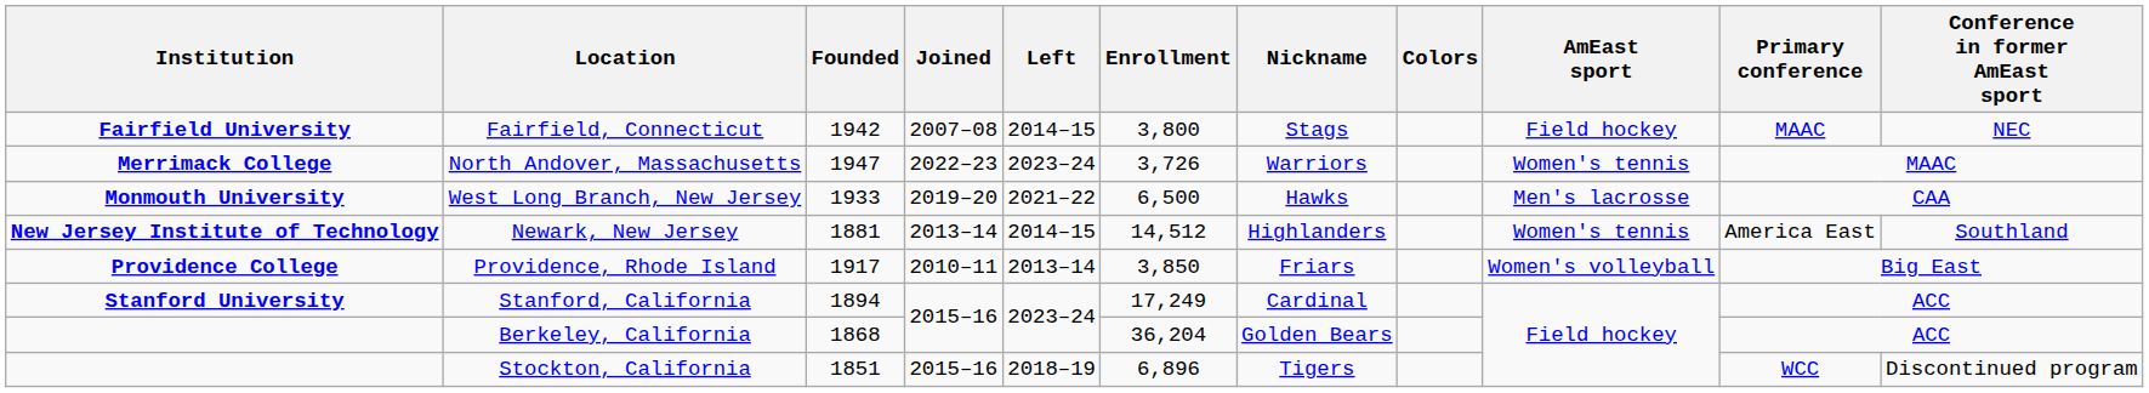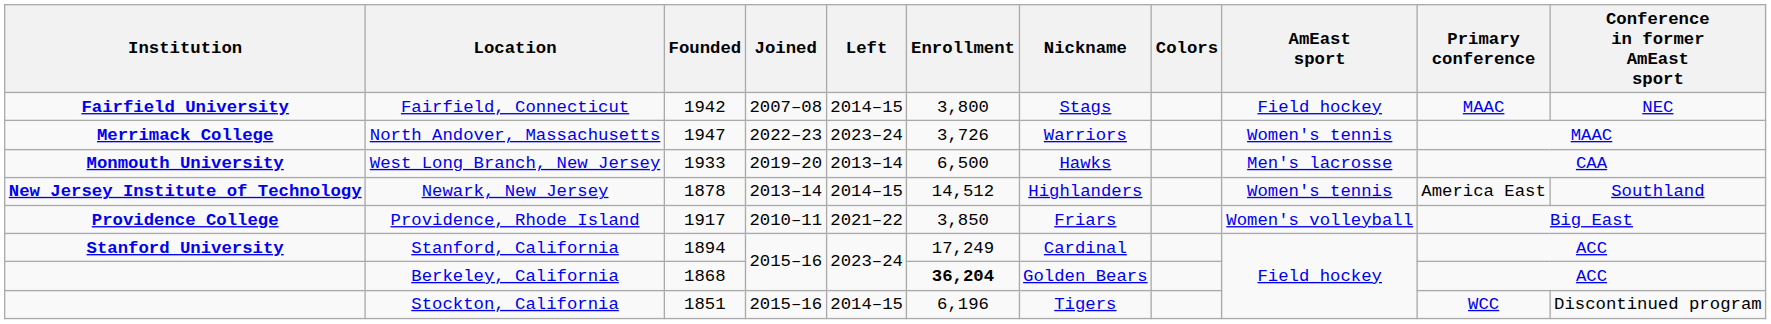West Long Branch, New Jersey | Left: 2021–22 -> 2013–14
Newark, New Jersey | Founded: 1881 -> 1878
Providence, Rhode Island | Left: 2013–14 -> 2021–22
Berkeley, California | Enrollment: normal -> bold
Stockton, California | Left: 2018–19 -> 2014–15
Stockton, California | Enrollment: 6,896 -> 6,196
